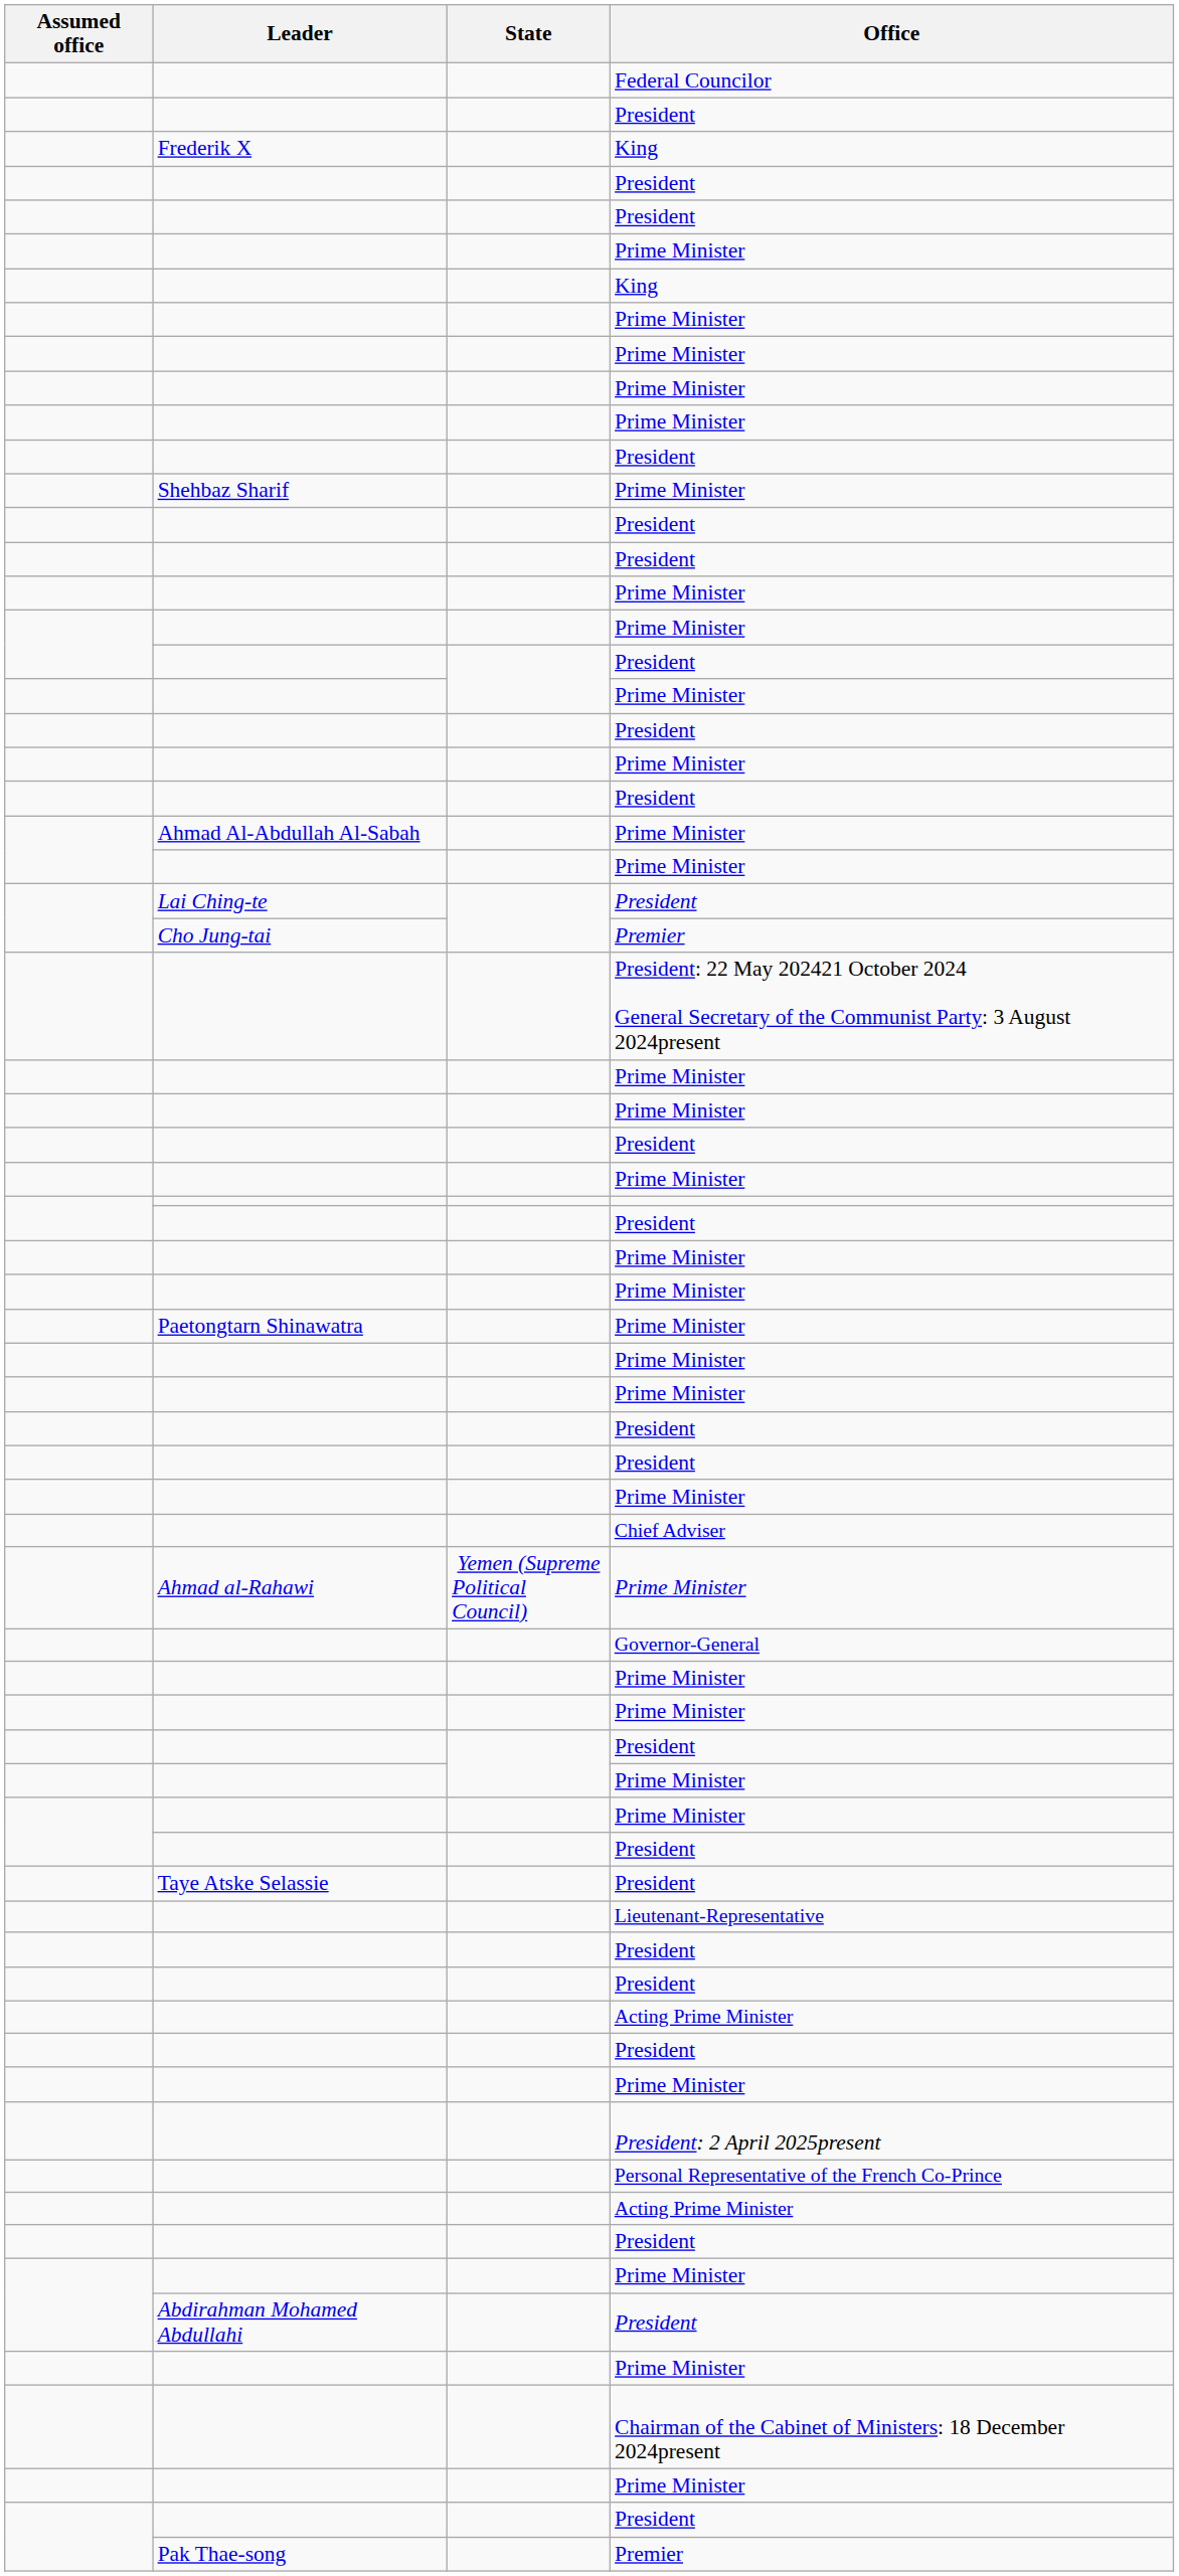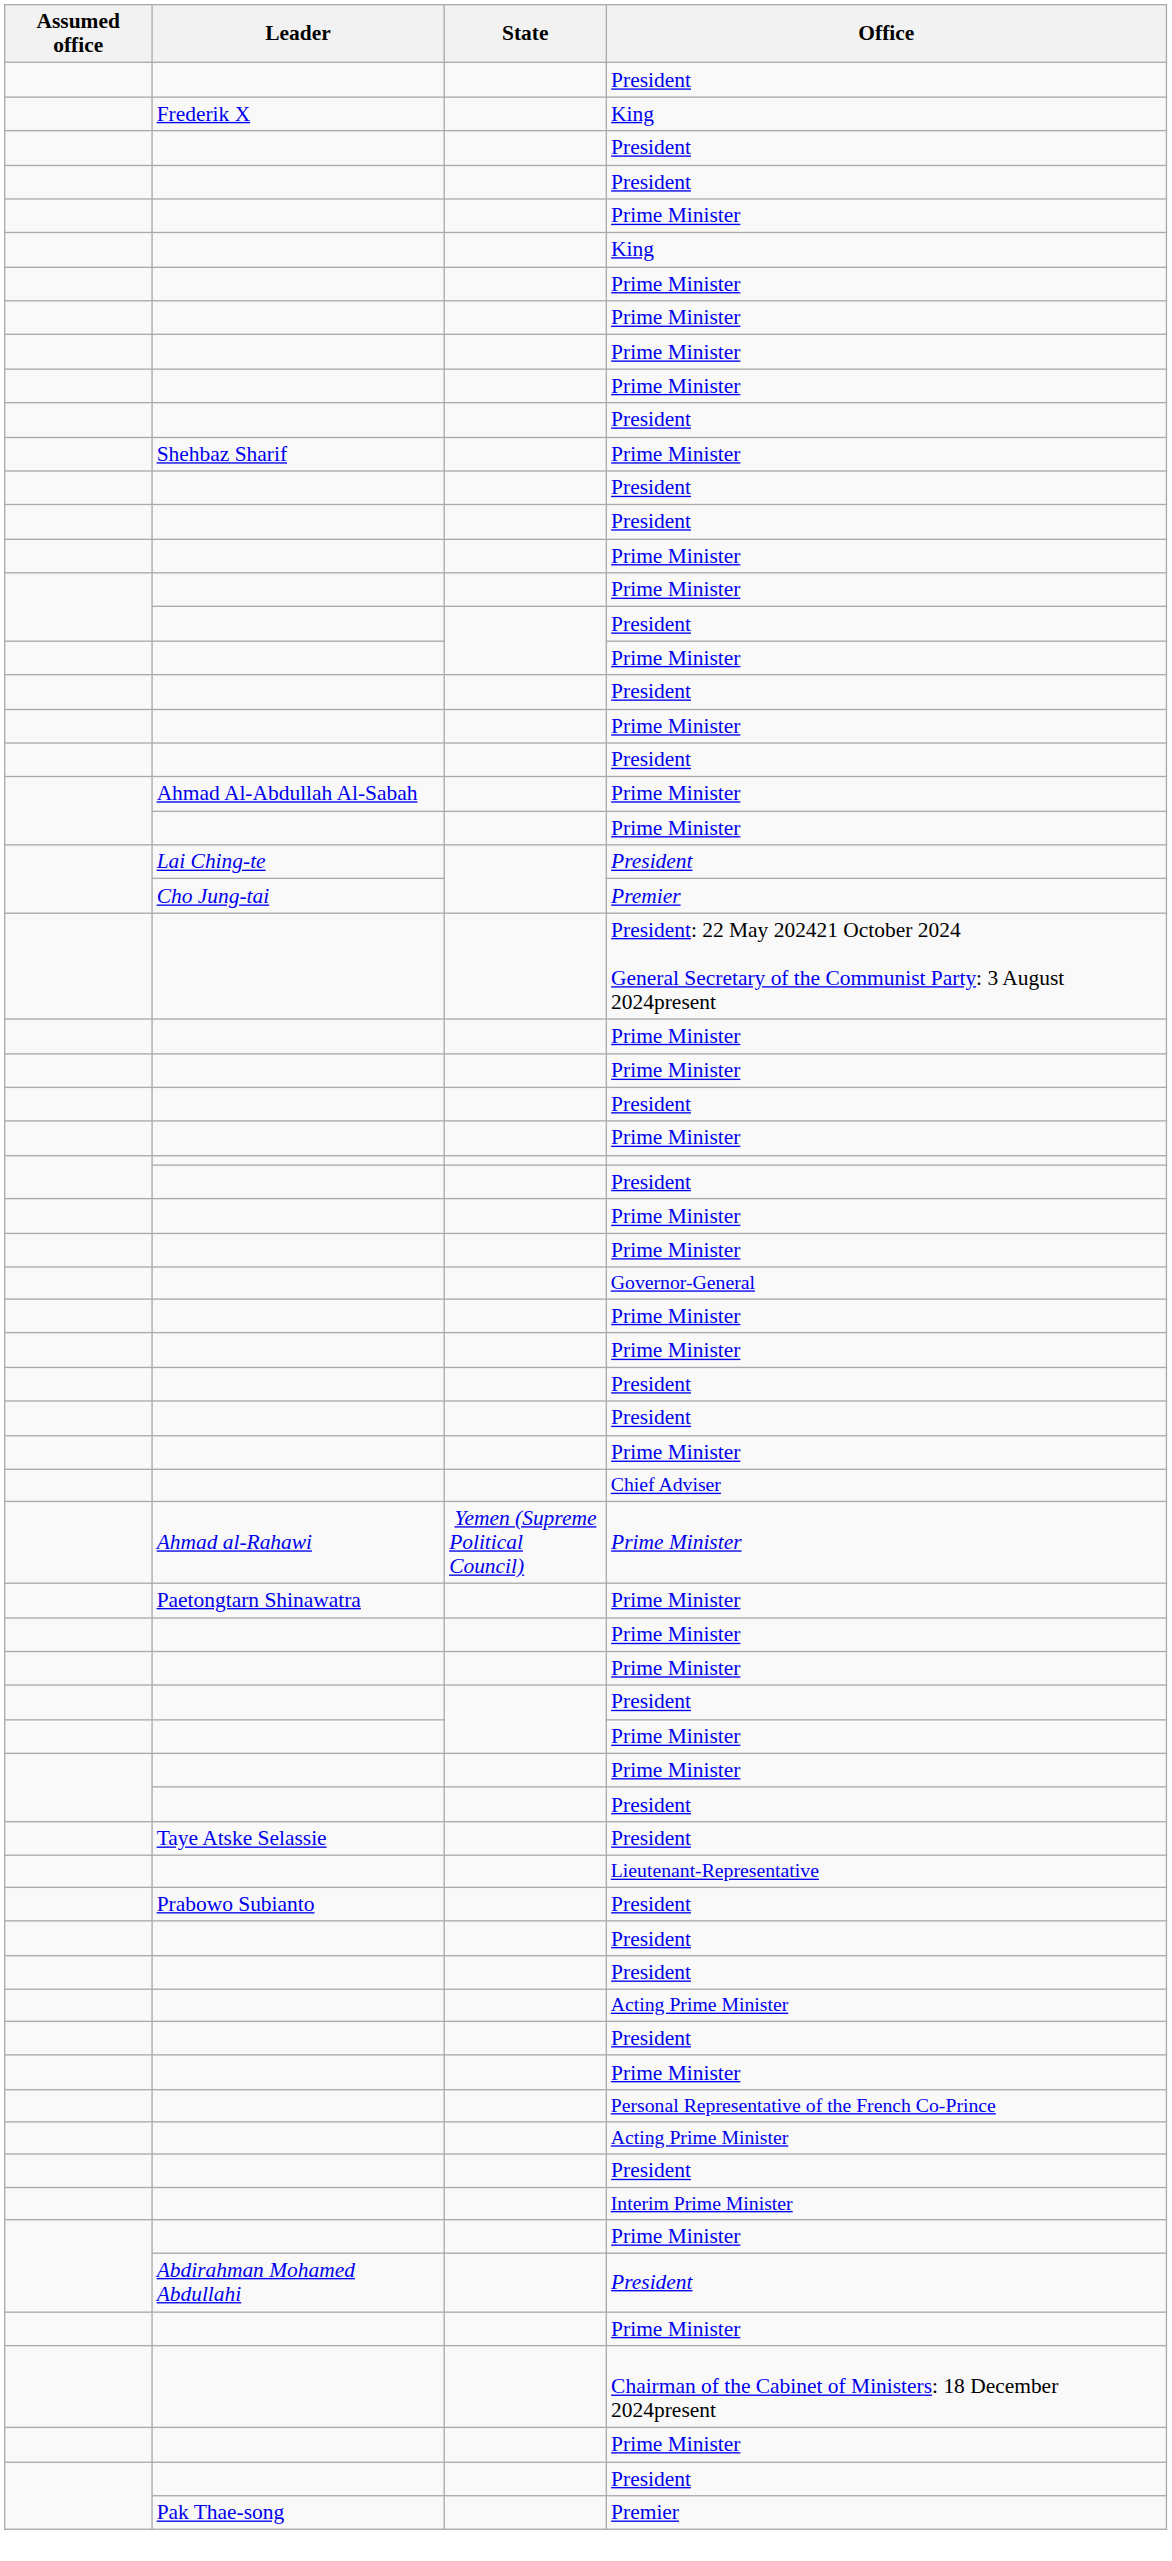- row: Federal Councilor
rows swapped: Governor-General <-> Paetongtarn Shinawatra / Prime Minister
+ row: Prabowo Subianto | President
- row: President: 2 April 2025present
+ row: Interim Prime Minister
